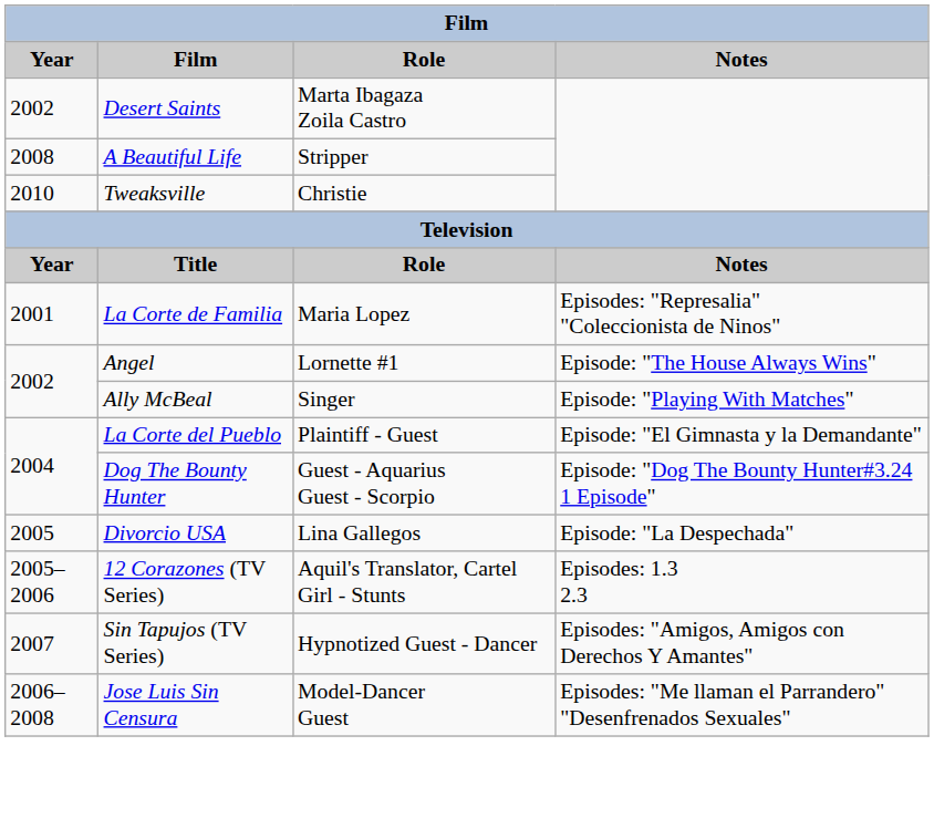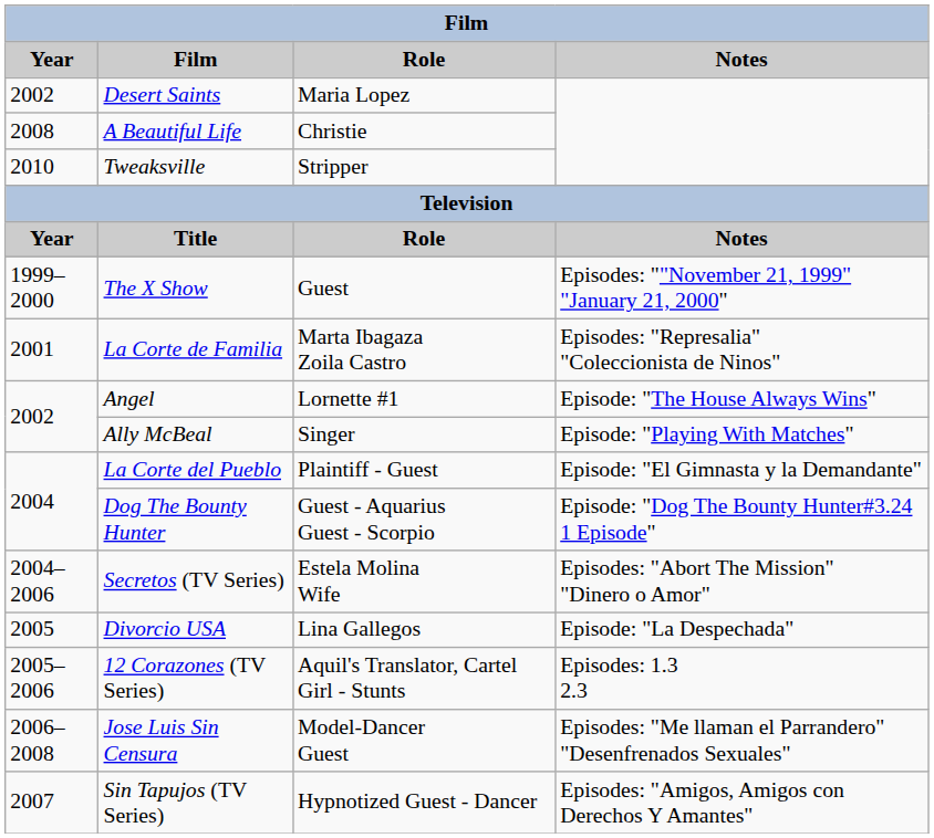Desert Saints | Role: Marta Ibagaza Zoila Castro -> Maria Lopez
A Beautiful Life | Role: Stripper -> Christie
Tweaksville | Role: Christie -> Stripper
+ row: 1999–2000 | The X Show | Guest | Episodes: ""November 21, 1999" "January 21, 2000"
La Corte de Familia | Role: Maria Lopez -> Marta Ibagaza Zoila Castro
+ row: 2004–2006 | Secretos (TV Series) | Estela Molina Wife | Episodes: "Abort The Mission" "Dinero o Amor"
rows swapped: Sin Tapujos (TV Series) <-> Jose Luis Sin Censura
